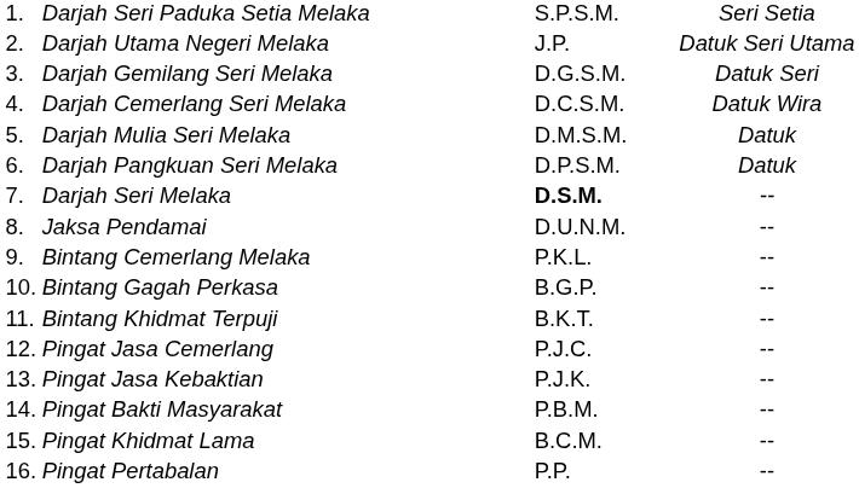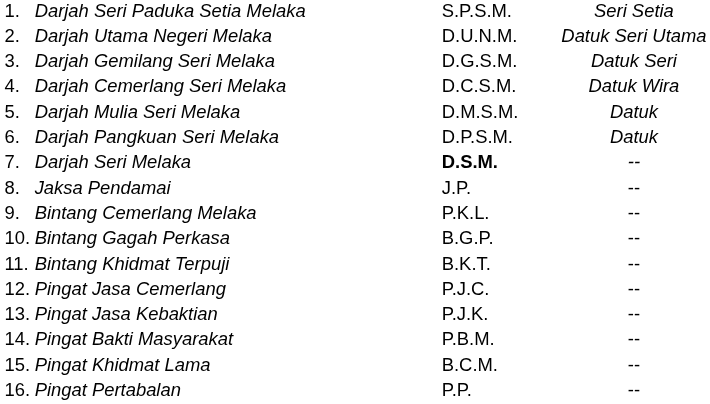Darjah Utama Negeri Melaka | column 3: J.P. -> D.U.N.M.
Jaksa Pendamai | column 3: D.U.N.M. -> J.P.
